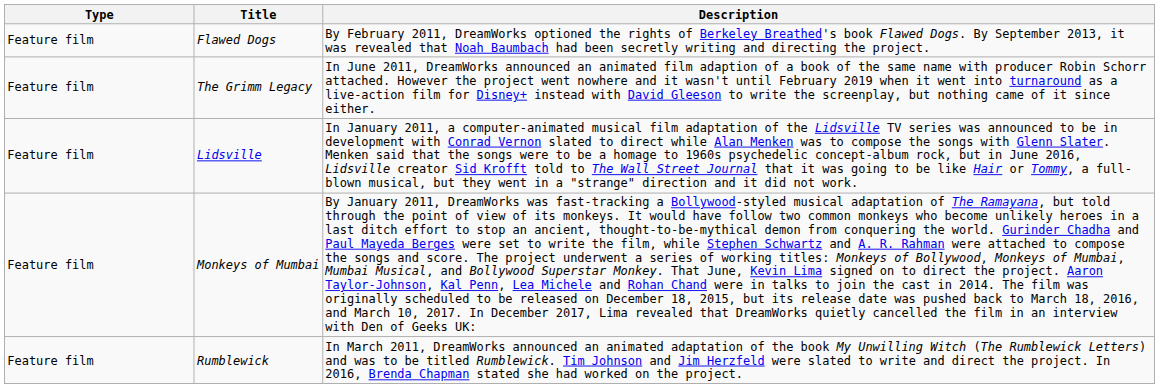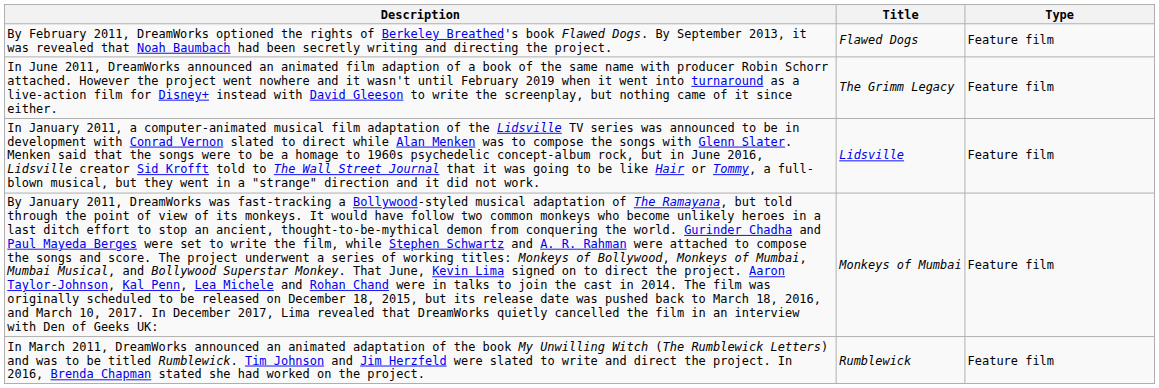columns swapped: Type <-> Description
